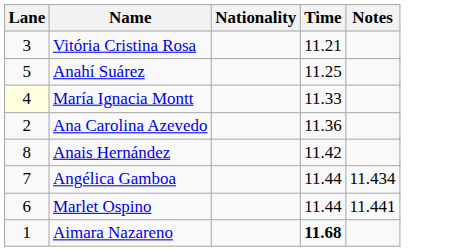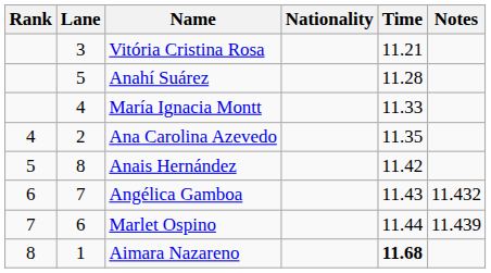+ column: Rank | 4 | 5 | 6 | 7 | 8
Anahí Suárez | Time: 11.25 -> 11.28
María Ignacia Montt | Lane: lightyellow background -> no background
Ana Carolina Azevedo | Time: 11.36 -> 11.35
Angélica Gamboa | Time: 11.44 -> 11.43
Angélica Gamboa | Notes: 11.434 -> 11.432
Marlet Ospino | Notes: 11.441 -> 11.439
